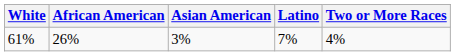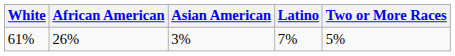61% | Two or More Races: 4% -> 5%
